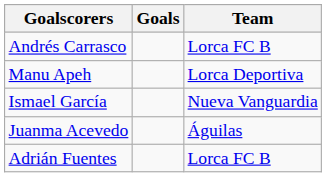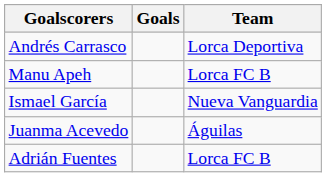Andrés Carrasco | Team: Lorca FC B -> Lorca Deportiva
Manu Apeh | Team: Lorca Deportiva -> Lorca FC B
